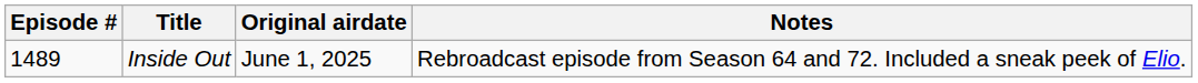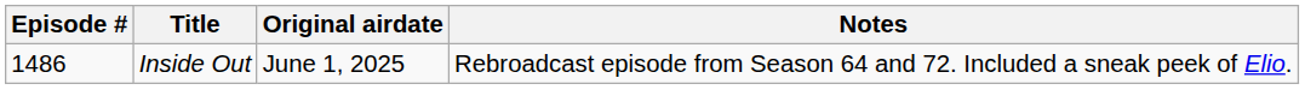Inside Out | Episode #: 1489 -> 1486
